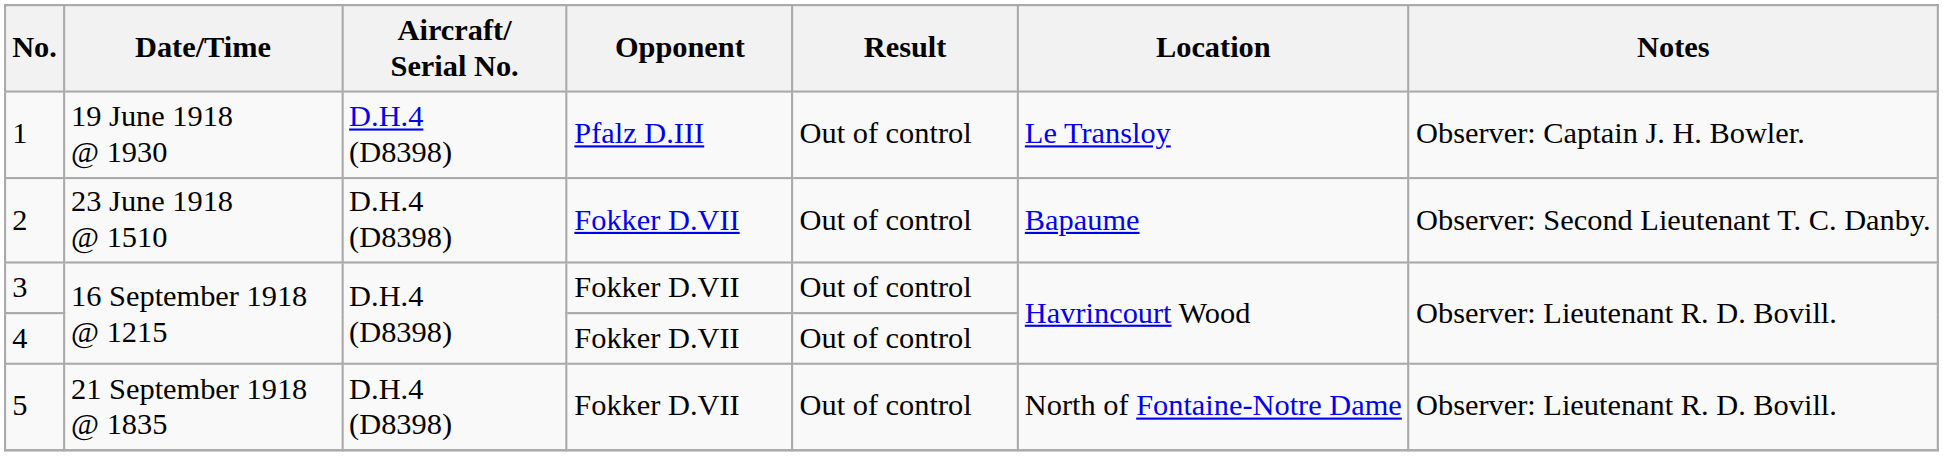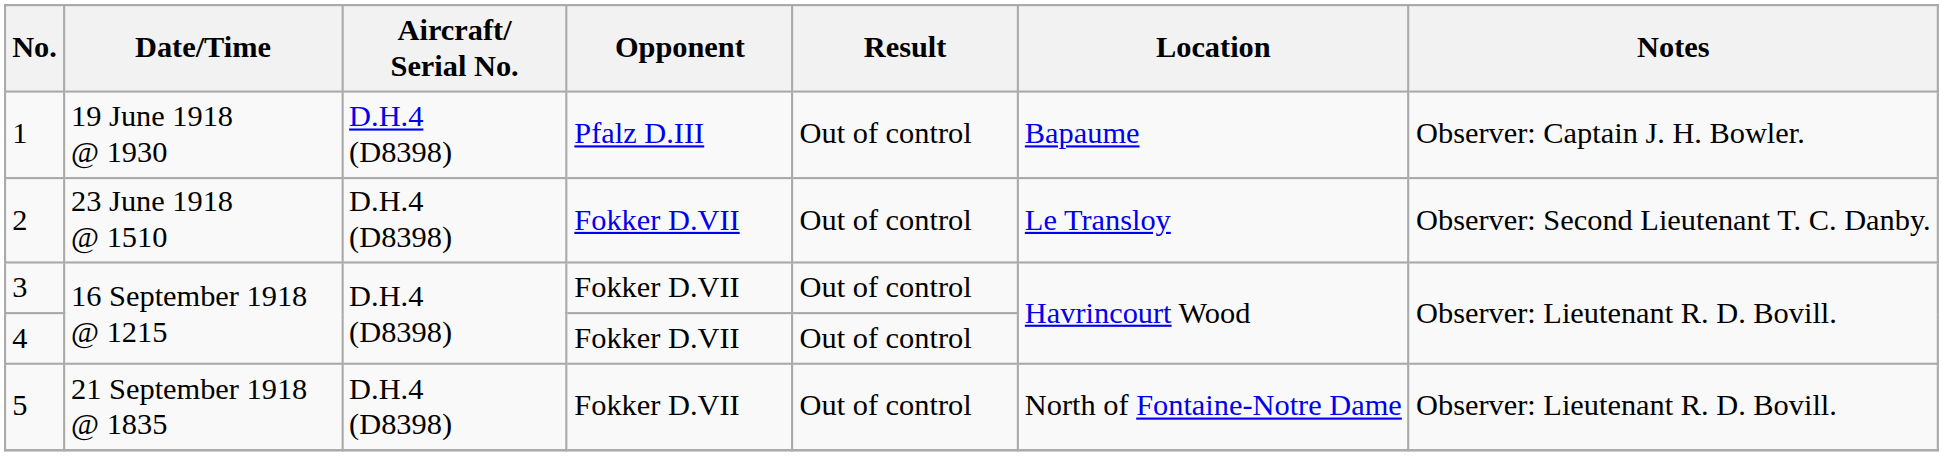1 | Location: Le Transloy -> Bapaume
2 | Location: Bapaume -> Le Transloy
